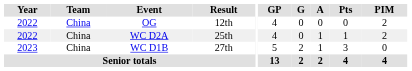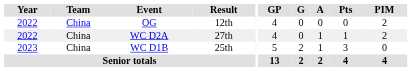WC D2A | Result: 25th -> 27th
WC D1B | Result: 27th -> 25th
